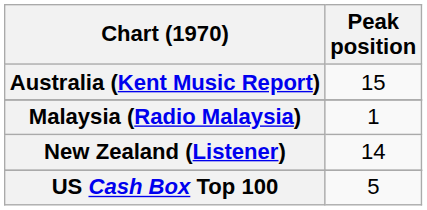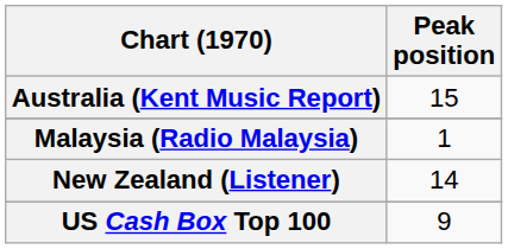US Cash Box Top 100 | Peak position: 5 -> 9
